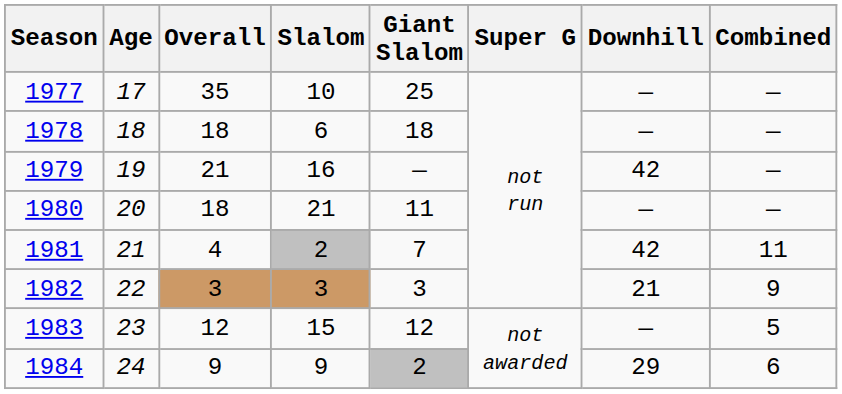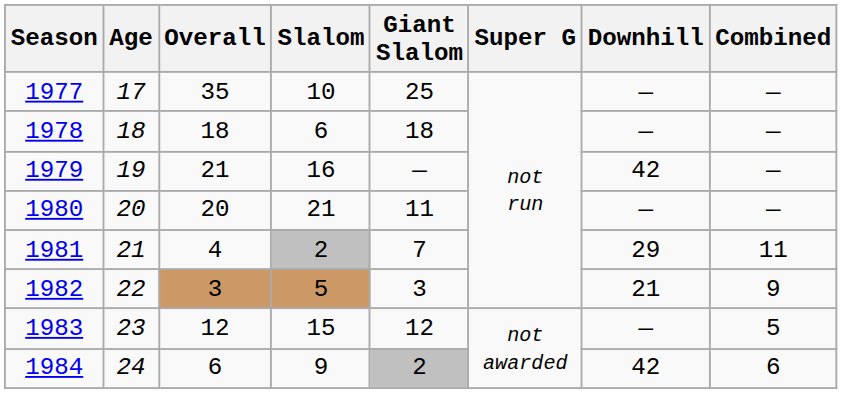1980 | Overall: 18 -> 20
1981 | Downhill: 42 -> 29
1982 | Slalom: 3 -> 5
1984 | Overall: 9 -> 6
1984 | Downhill: 29 -> 42
